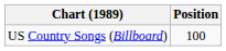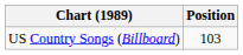US Country Songs (Billboard) | Position: 100 -> 103
